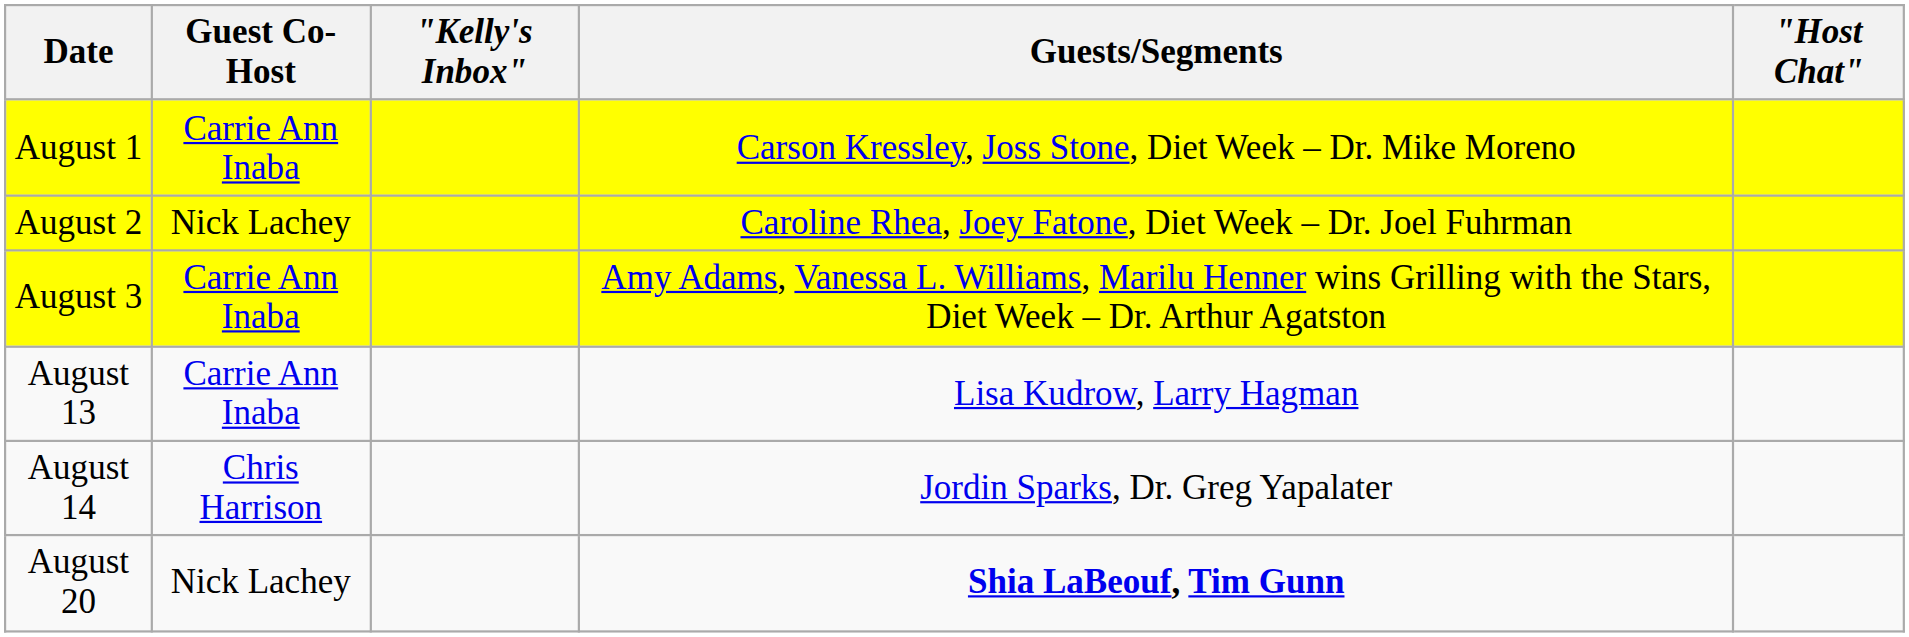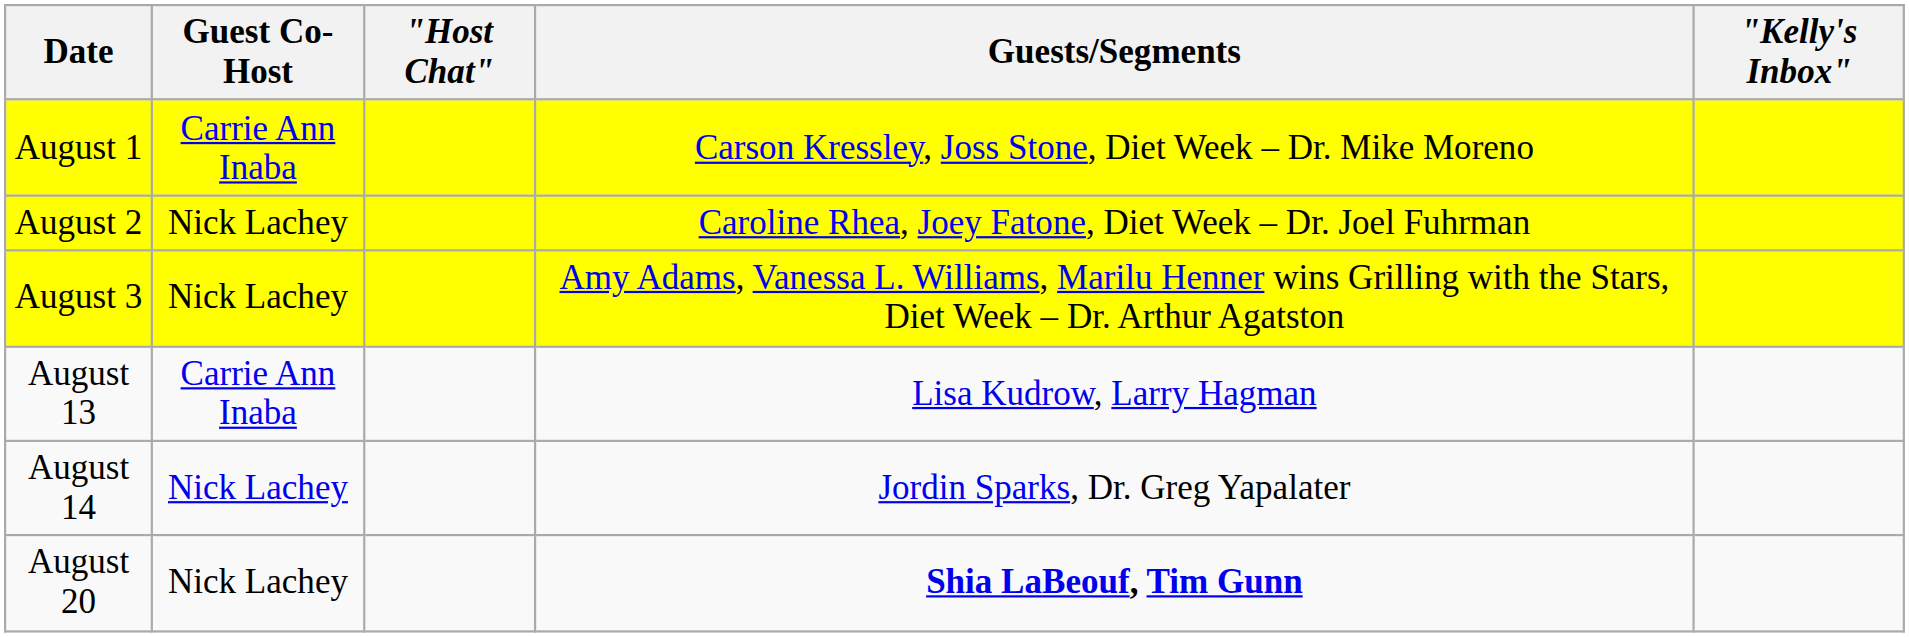columns swapped: "Host Chat" <-> "Kelly's Inbox"
August 3 | Guest Co-Host: Carrie Ann Inaba -> Nick Lachey
August 14 | Guest Co-Host: Chris Harrison -> Nick Lachey
